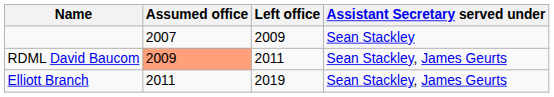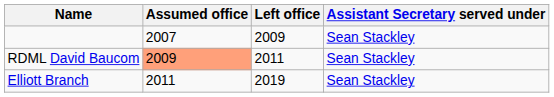RDML David Baucom | Assistant Secretary served under: Sean Stackley, James Geurts -> Sean Stackley
Elliott Branch | Assistant Secretary served under: Sean Stackley, James Geurts -> Sean Stackley
